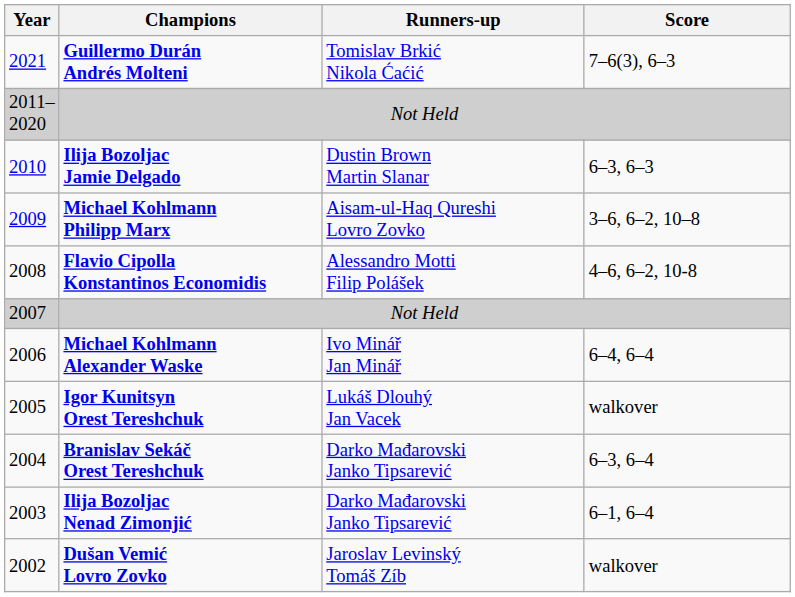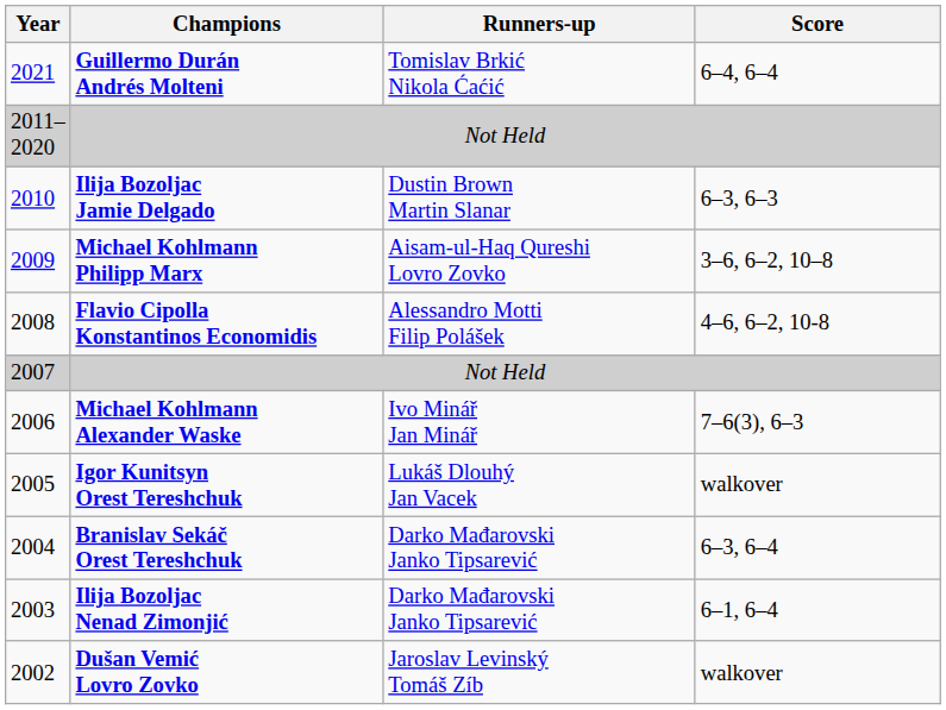Guillermo Durán Andrés Molteni | Score: 7–6(3), 6–3 -> 6–4, 6–4
Michael Kohlmann Alexander Waske | Score: 6–4, 6–4 -> 7–6(3), 6–3
